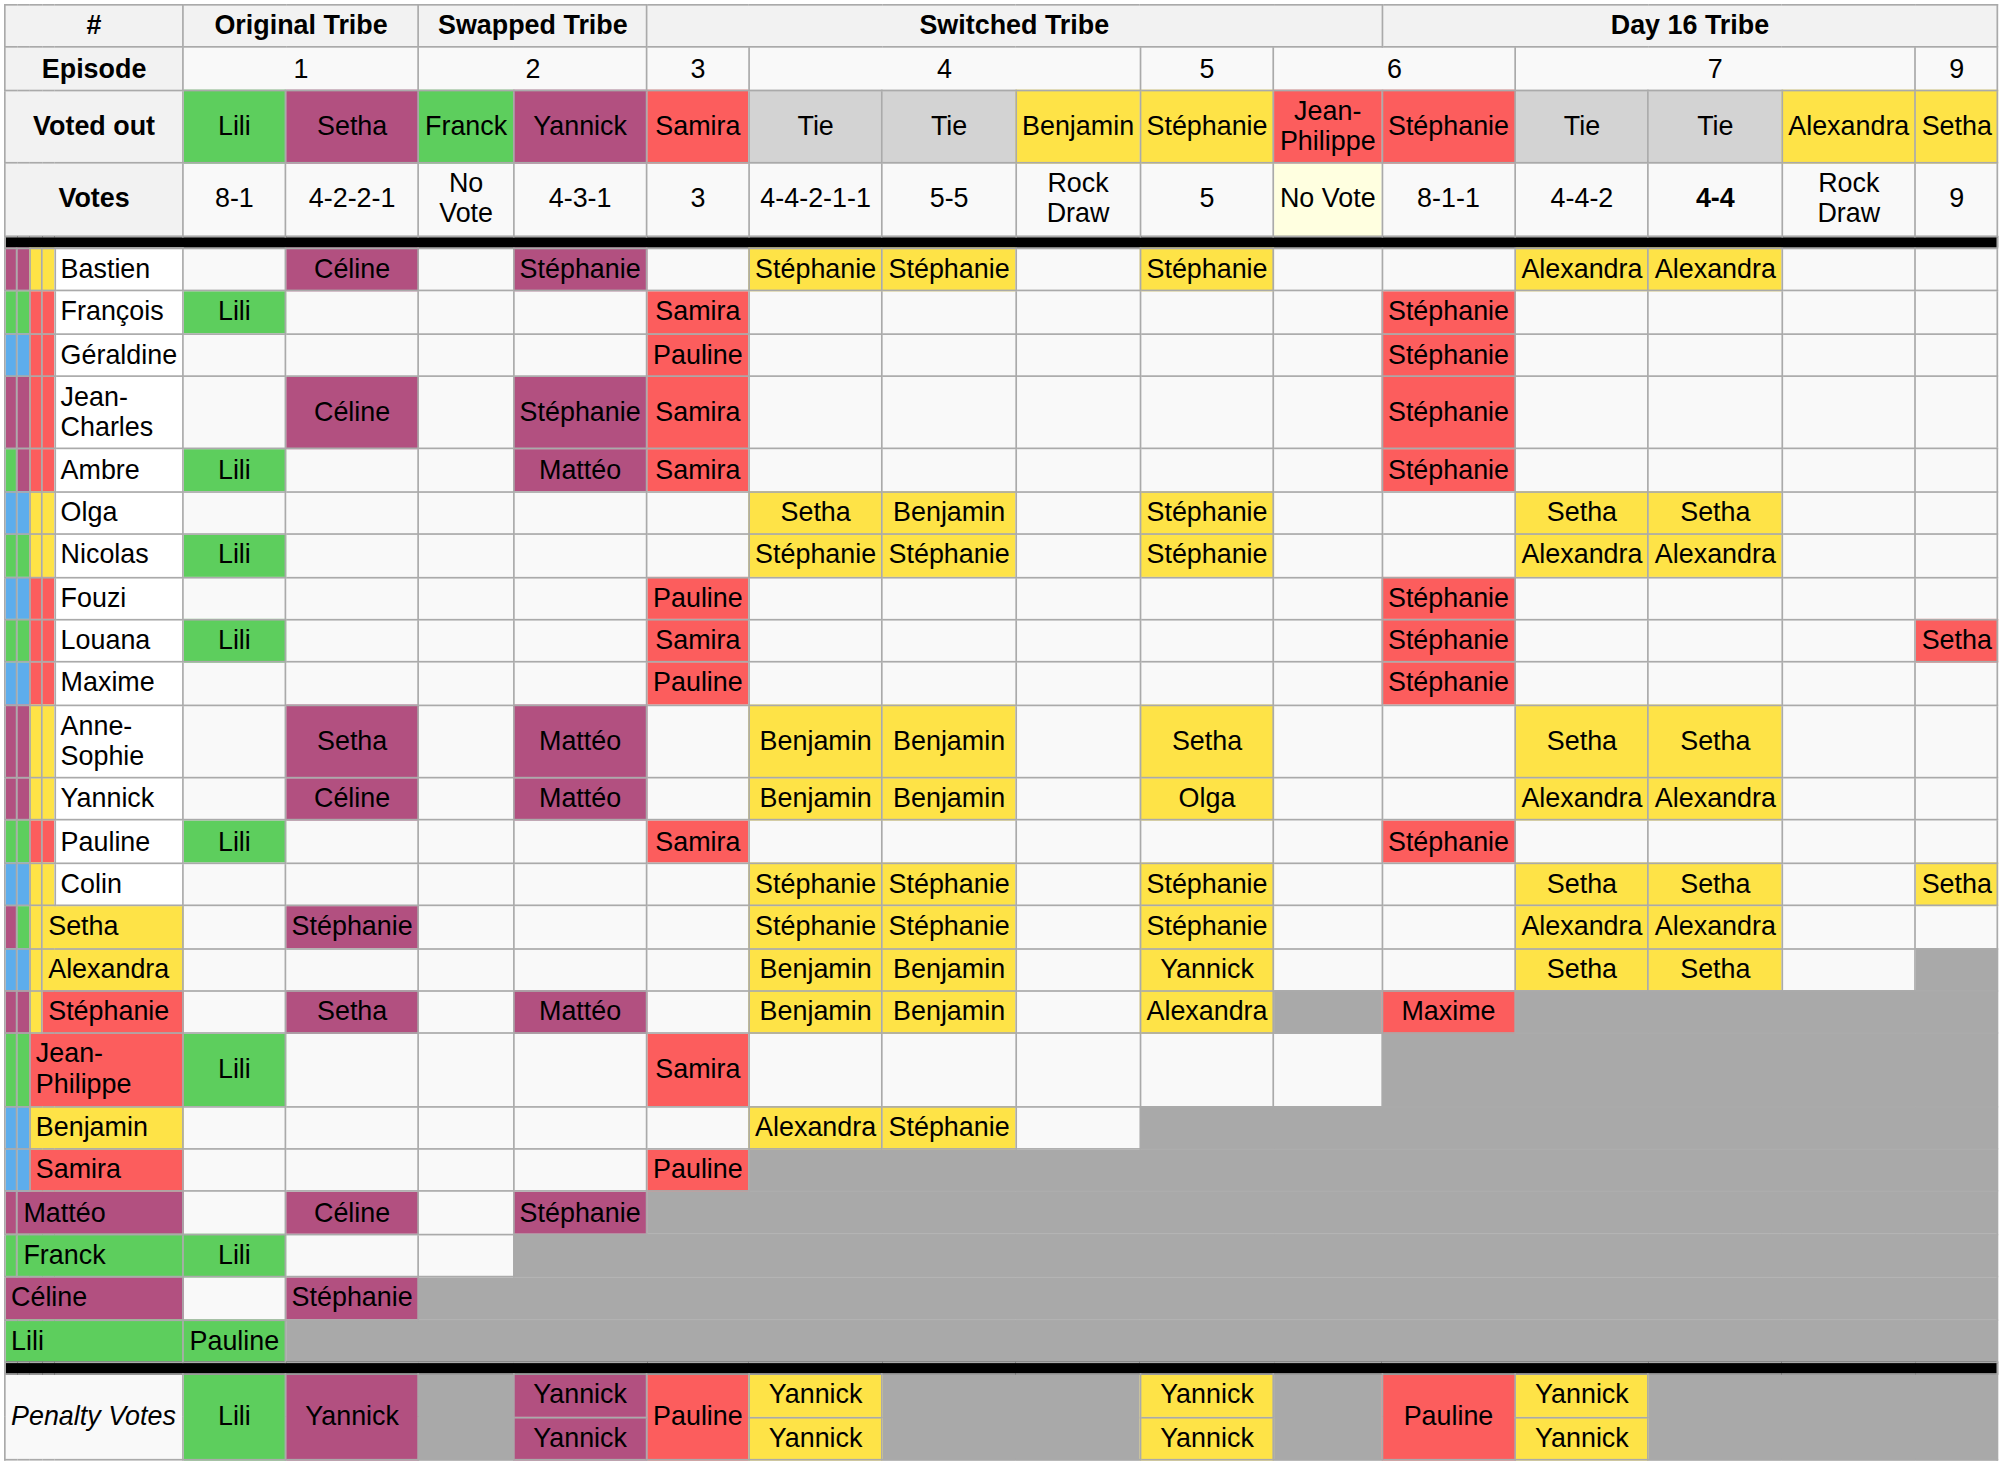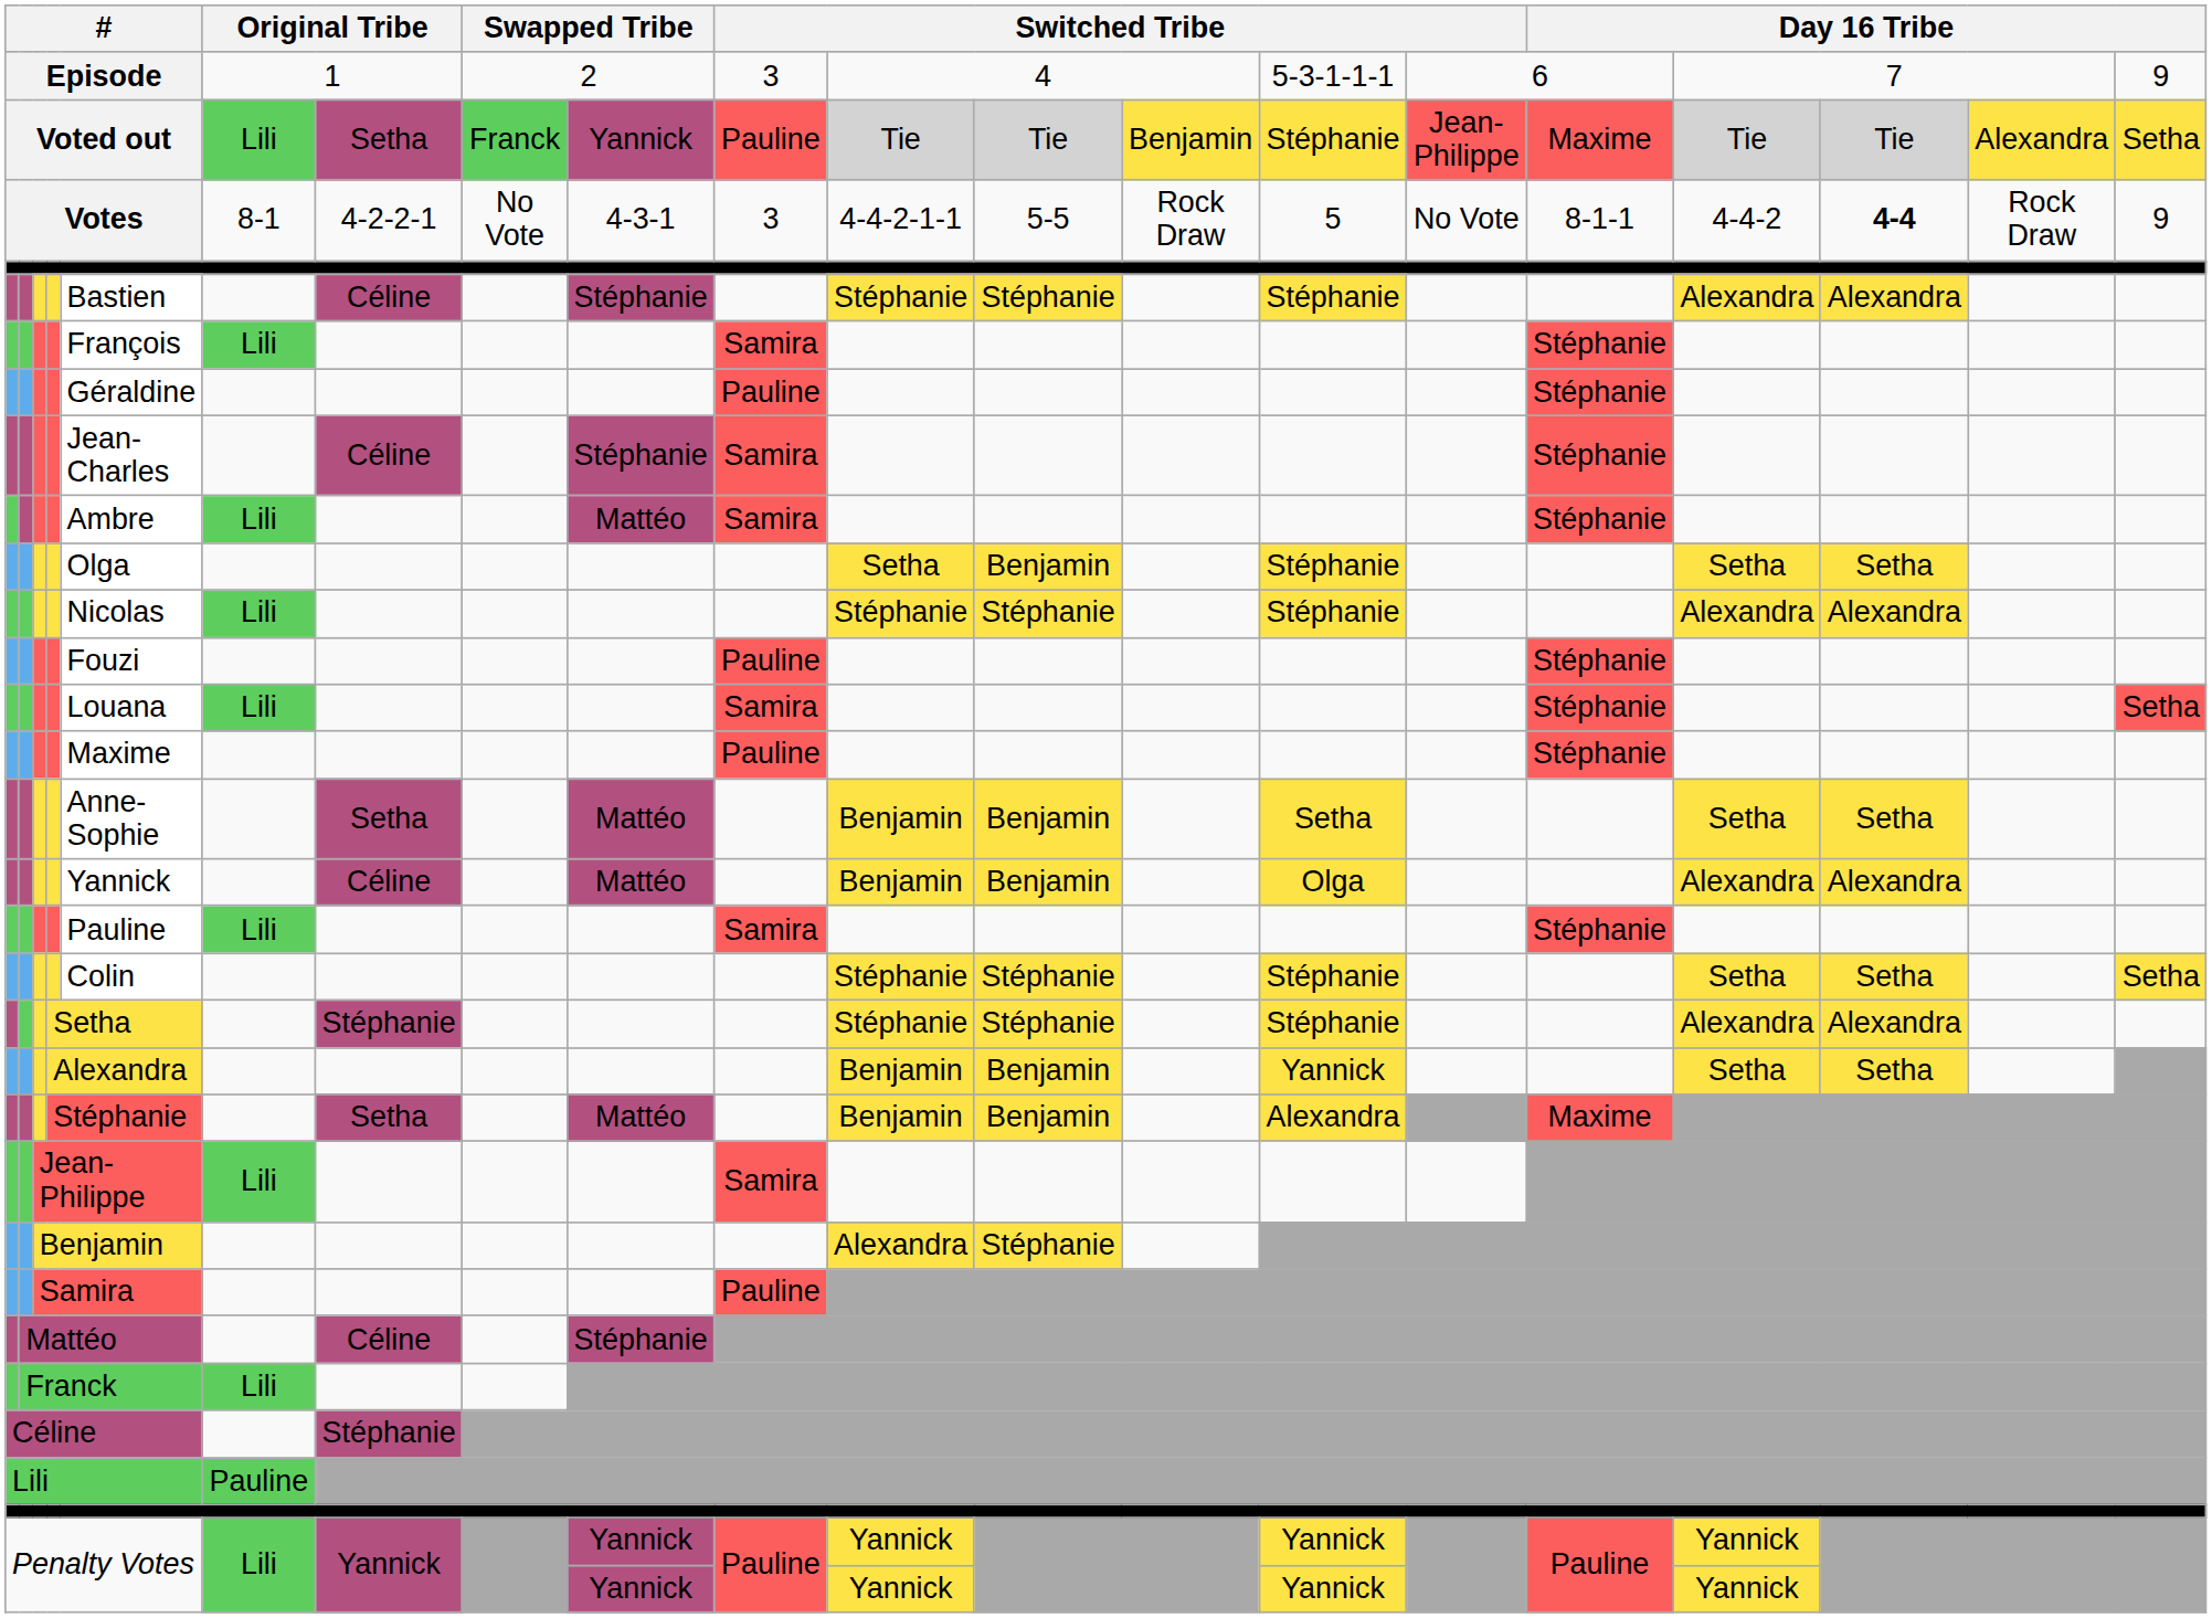Episode | column 14: 5 -> 5-3-1-1-1
Voted out | column 10: Samira -> Pauline
Voted out | column 16: Stéphanie -> Maxime
Votes | column 15: lightyellow background -> no background
